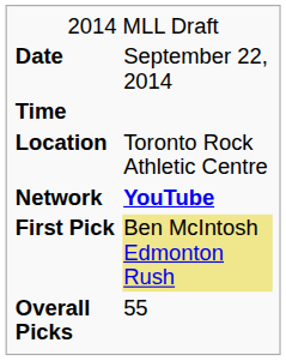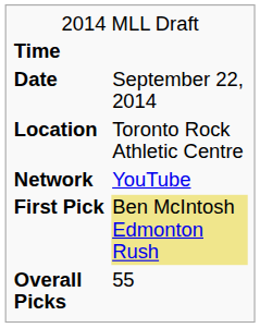rows swapped: Date <-> Time
Network | column 2: bold -> normal
